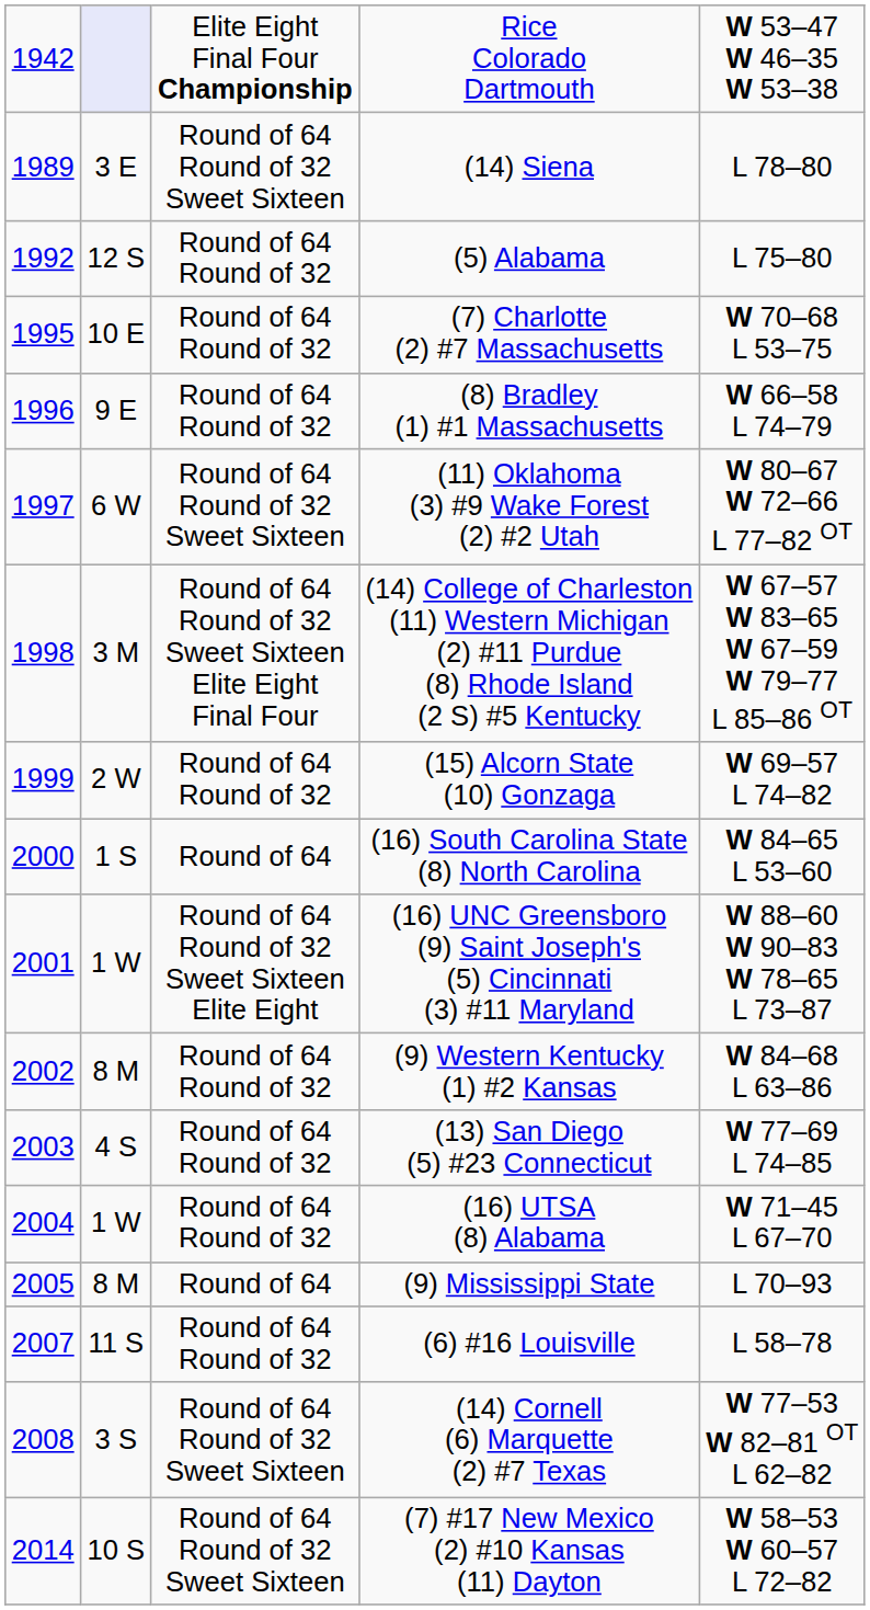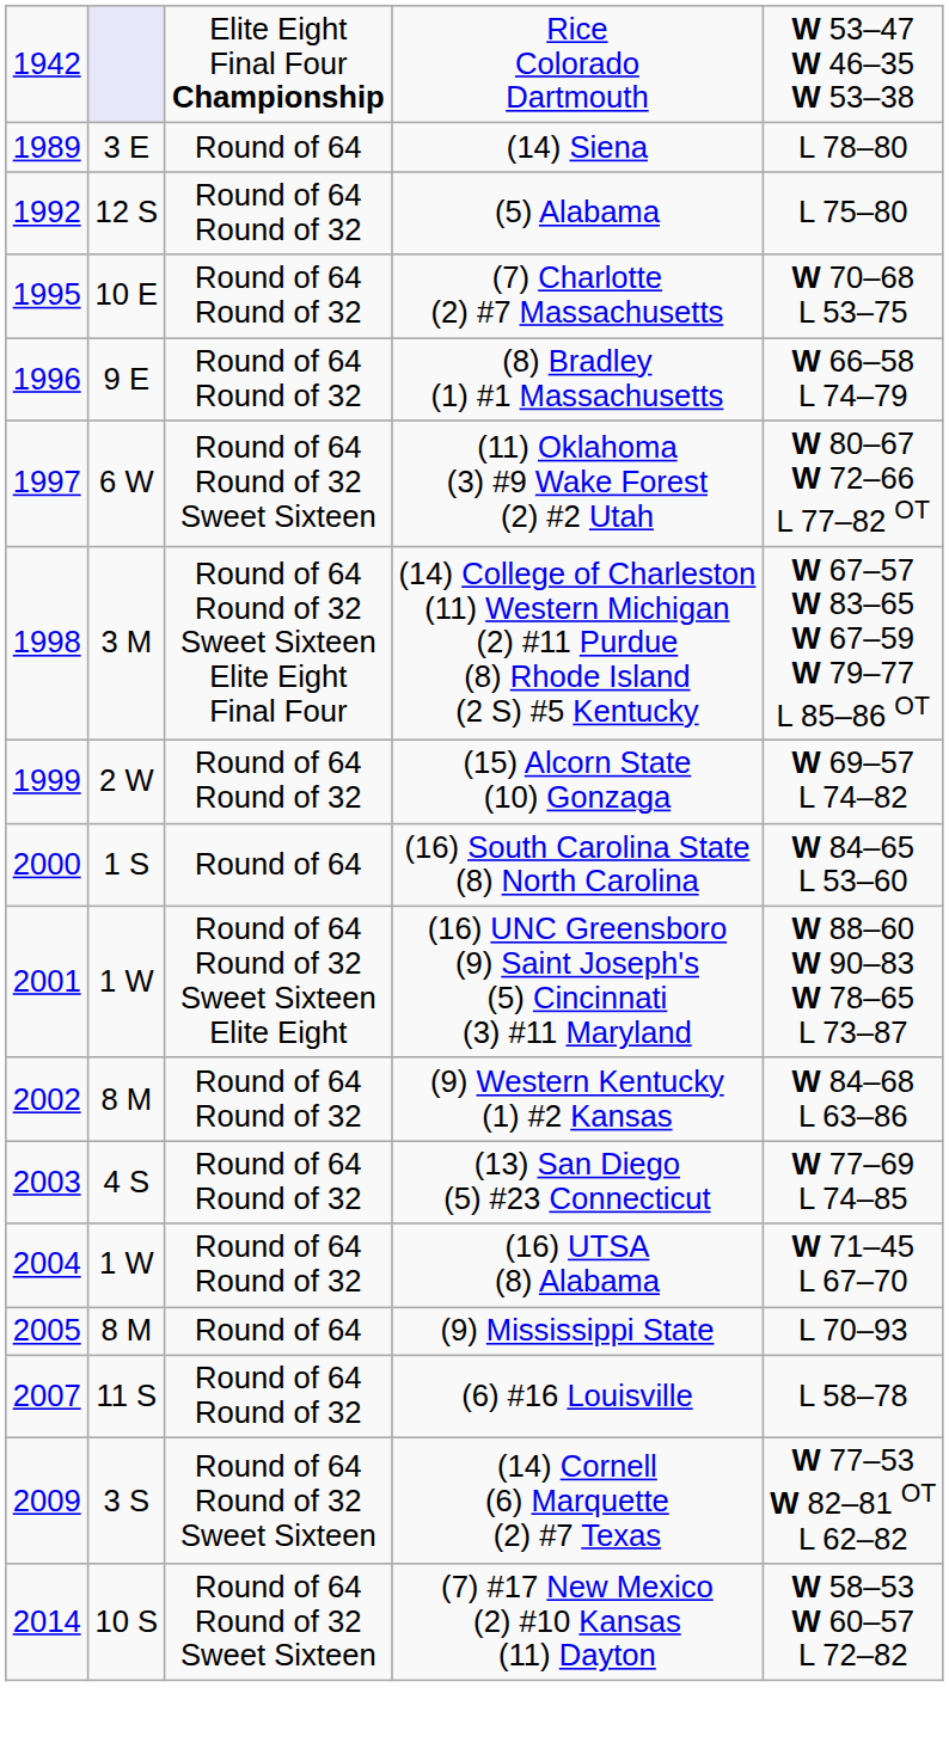(14) Siena | column 3: Round of 64 Round of 32 Sweet Sixteen -> Round of 64
(14) Cornell (6) Marquette (2) #7 Texas | column 1: 2008 -> 2009
